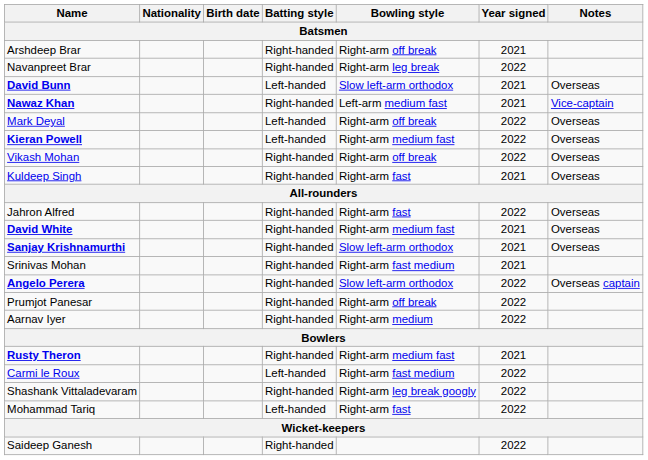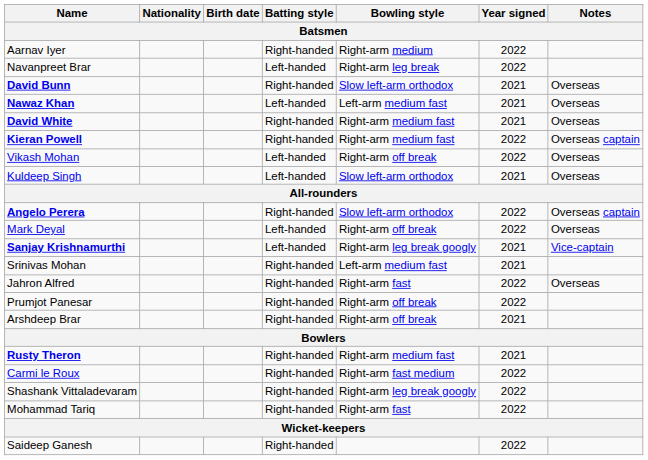rows swapped: Arshdeep Brar <-> Aarnav Iyer
Navanpreet Brar | Batting style: Right-handed -> Left-handed
David Bunn | Batting style: Left-handed -> Right-handed
Nawaz Khan | Batting style: Right-handed -> Left-handed
Nawaz Khan | Notes: Vice-captain -> Overseas
rows swapped: Mark Deyal <-> David White
Kieran Powell | Batting style: Left-handed -> Right-handed
Kieran Powell | Notes: Overseas -> Overseas captain
Vikash Mohan | Batting style: Right-handed -> Left-handed
Kuldeep Singh | Batting style: Right-handed -> Left-handed
Kuldeep Singh | Bowling style: Right-arm fast -> Slow left-arm orthodox
rows swapped: Angelo Perera <-> Jahron Alfred
Sanjay Krishnamurthi | Batting style: Right-handed -> Left-handed
Sanjay Krishnamurthi | Bowling style: Slow left-arm orthodox -> Right-arm leg break googly
Sanjay Krishnamurthi | Notes: Overseas -> Vice-captain
Srinivas Mohan | Bowling style: Right-arm fast medium -> Left-arm medium fast
Carmi le Roux | Batting style: Left-handed -> Right-handed
Mohammad Tariq | Batting style: Left-handed -> Right-handed
